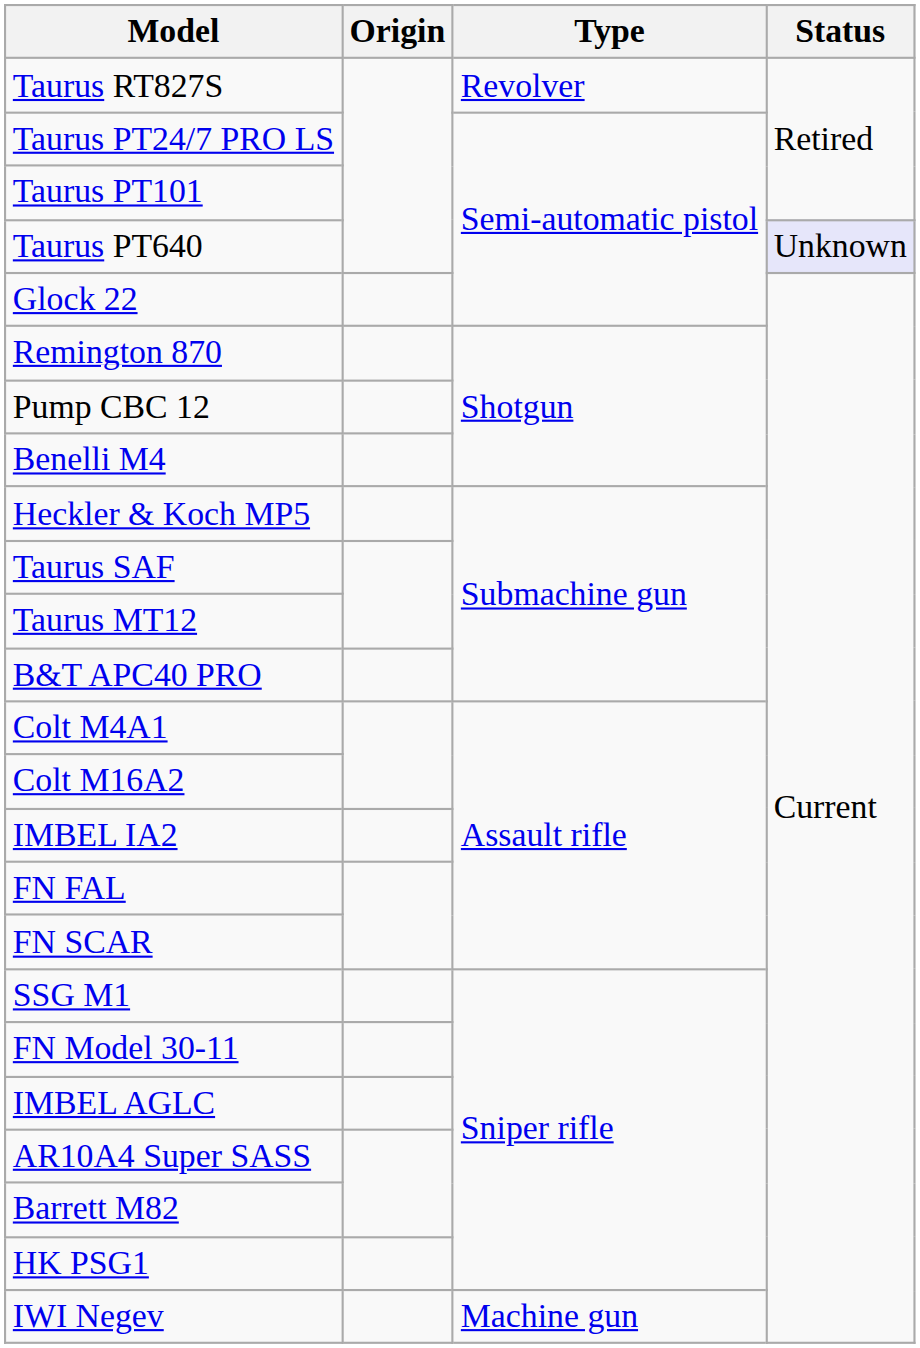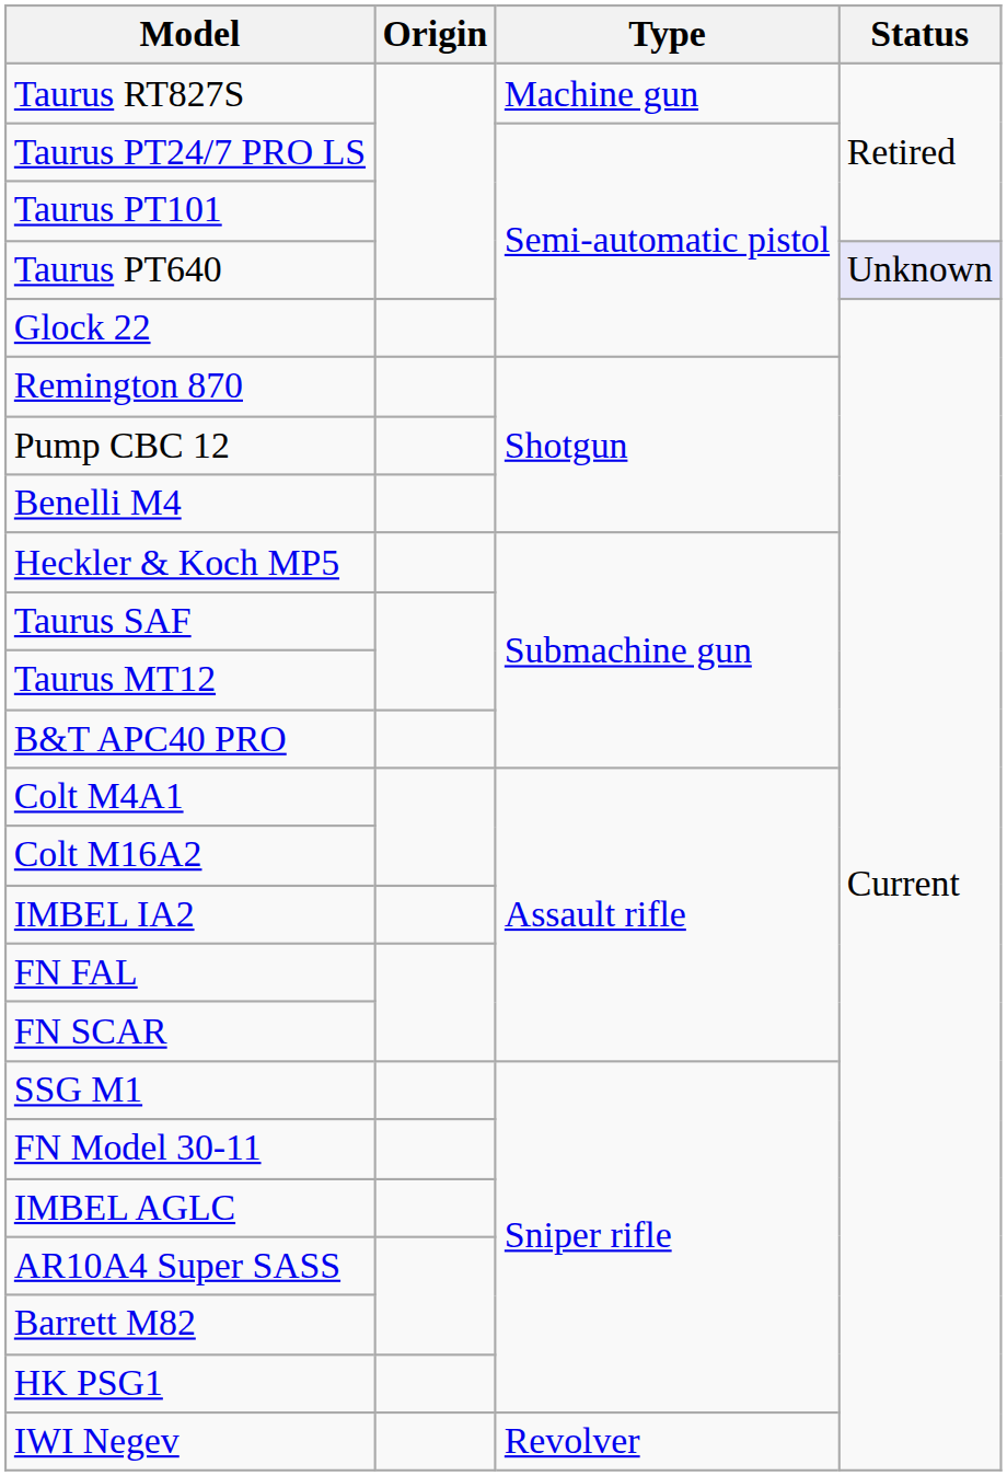Taurus RT827S | Type: Revolver -> Machine gun
IWI Negev | Type: Machine gun -> Revolver
